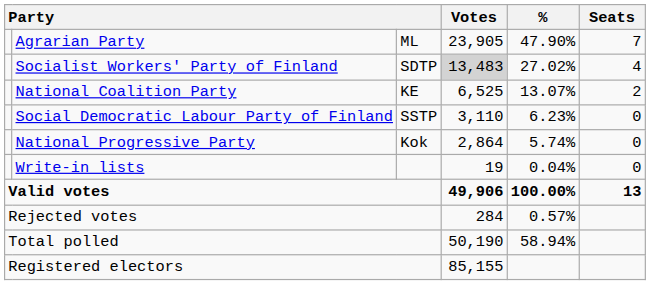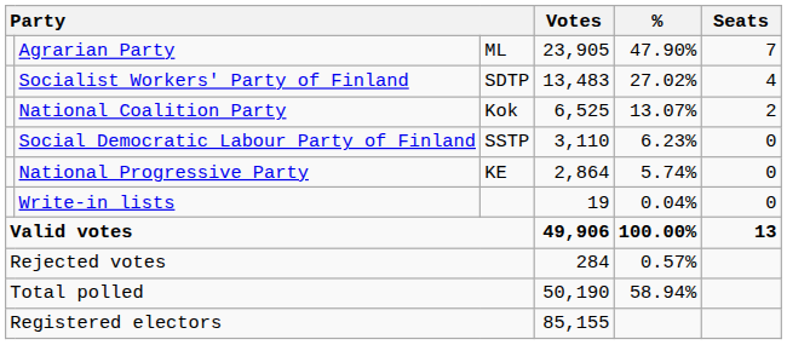Socialist Workers' Party of Finland | Votes: lightgrey background -> no background
National Coalition Party | column 3: KE -> Kok
National Progressive Party | column 3: Kok -> KE
